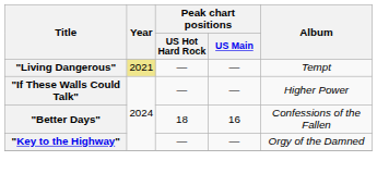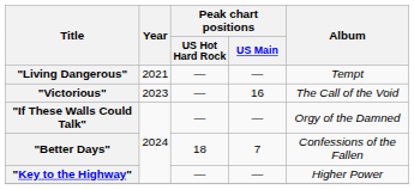"Living Dangerous" | Year: khaki background -> no background
+ row: "Victorious" | 2023 | — | 16 | The Call of the Void
"If These Walls Could Talk" | Album: Higher Power -> Orgy of the Damned
"Better Days" | Peak chart positions / US Main: 16 -> 7
"Key to the Highway" | Album: Orgy of the Damned -> Higher Power
